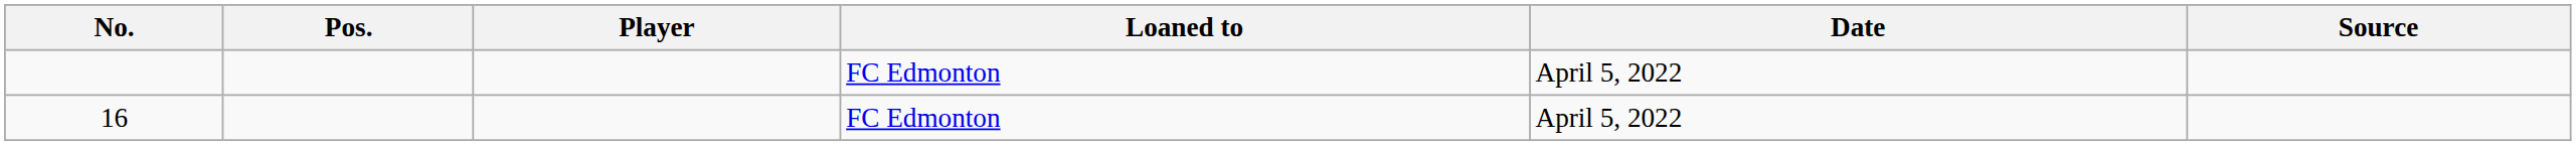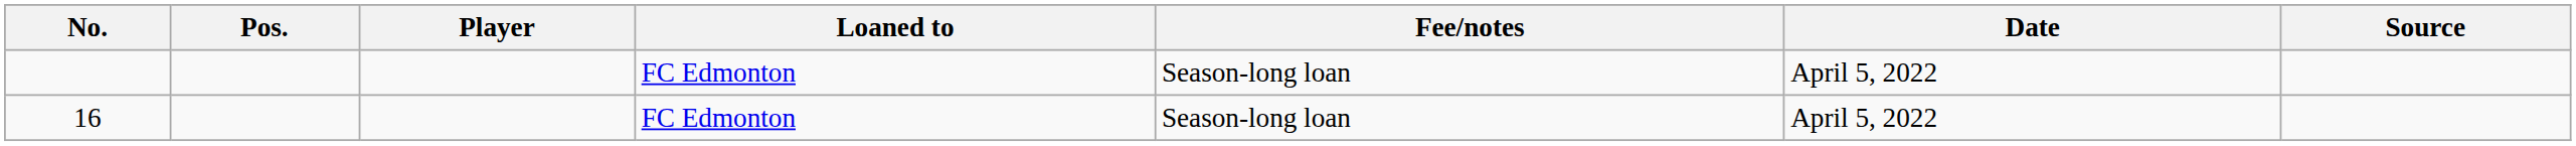+ column: Fee/notes | Season-long loan | Season-long loan
